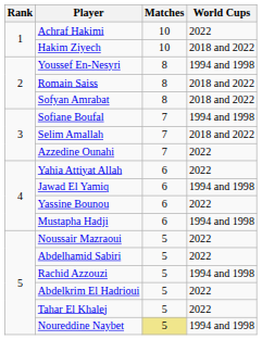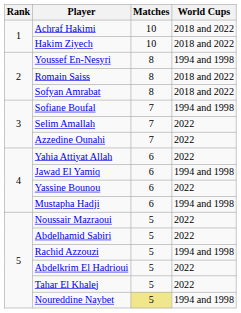Achraf Hakimi | World Cups: 2022 -> 2018 and 2022
Selim Amallah | World Cups: 2018 and 2022 -> 2022
